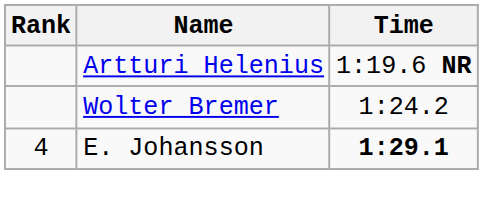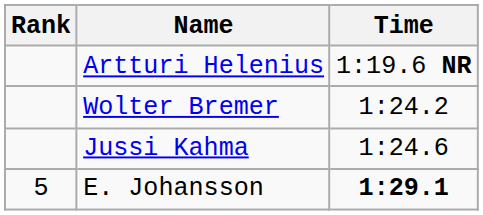+ row: Jussi Kahma | 1:24.6
E. Johansson | Rank: 4 -> 5
